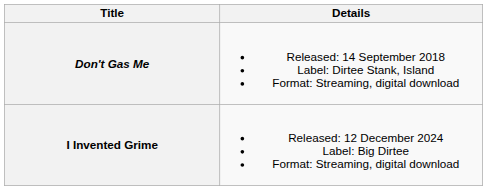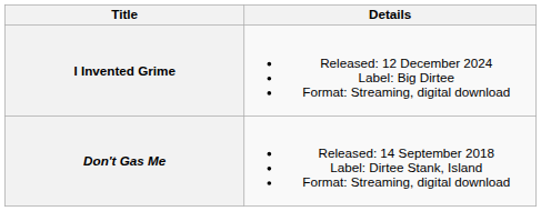rows swapped: Don't Gas Me <-> I Invented Grime
